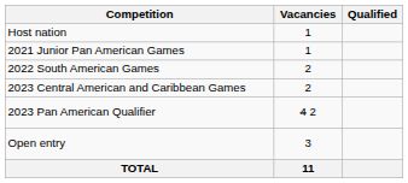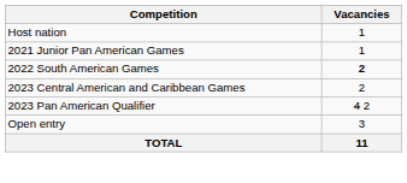- column: Qualified
2022 South American Games | Vacancies: normal -> bold
